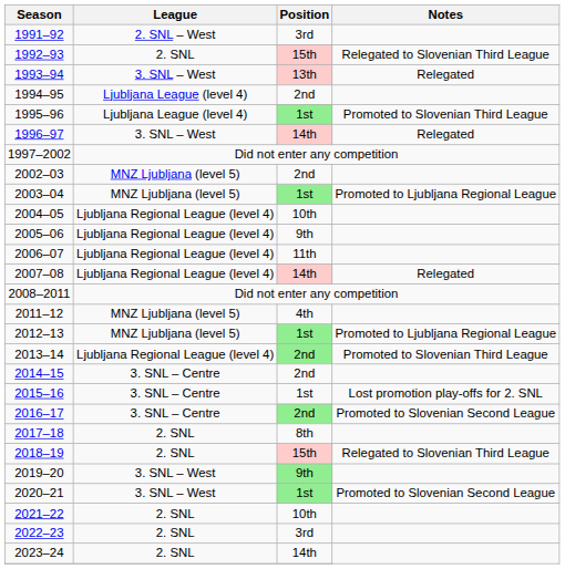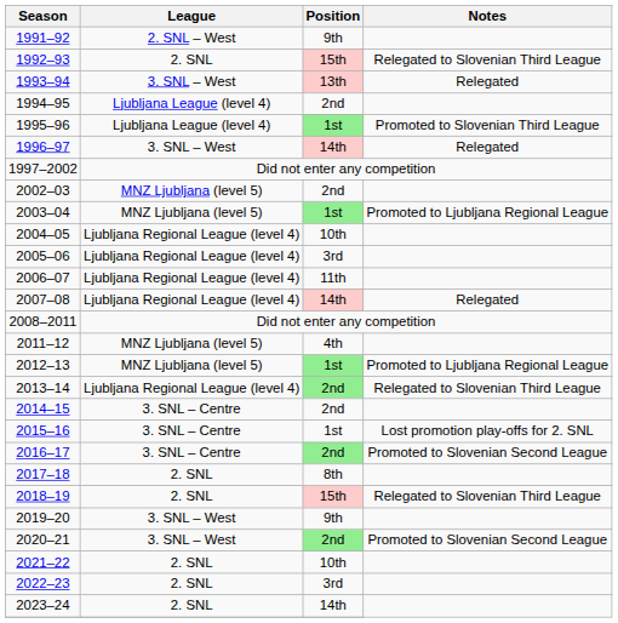1991–92 | Position: 3rd -> 9th
2005–06 | Position: 9th -> 3rd
2013–14 | Notes: Promoted to Slovenian Third League -> Relegated to Slovenian Third League
2019–20 | Position: lightgreen background -> no background
2020–21 | Position: 1st -> 2nd
